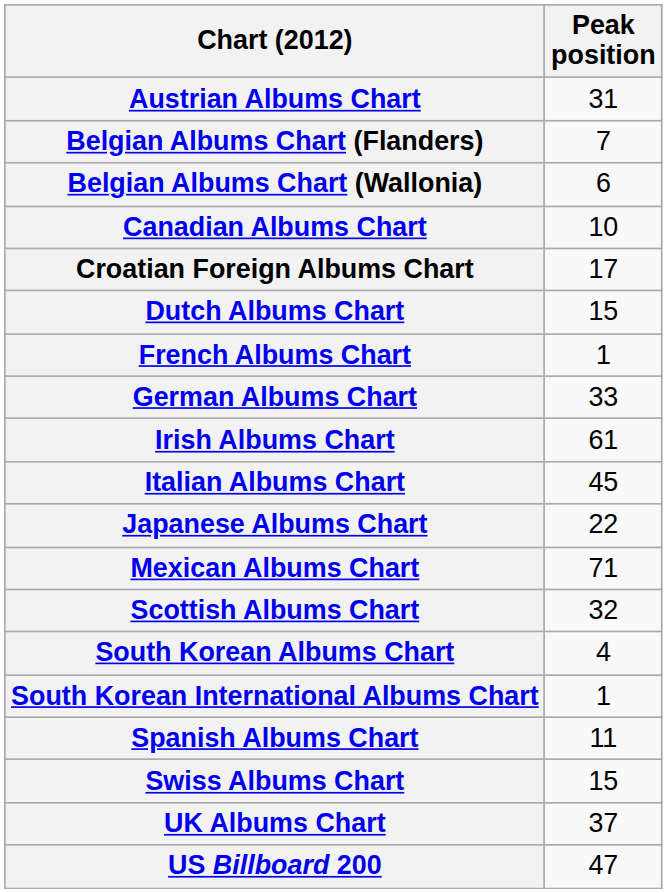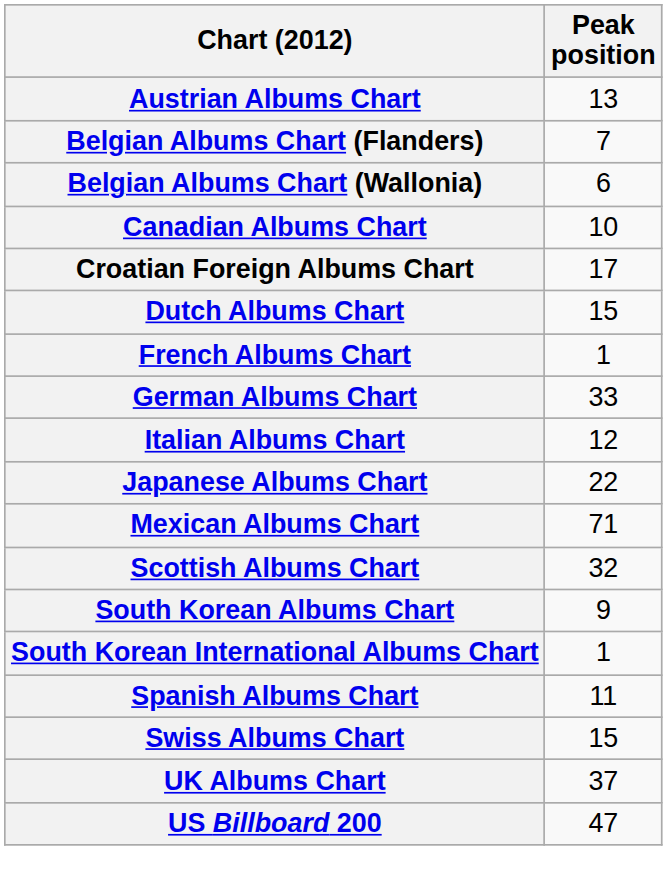Austrian Albums Chart | Peak position: 31 -> 13
- row: Irish Albums Chart | 61
Italian Albums Chart | Peak position: 45 -> 12
South Korean Albums Chart | Peak position: 4 -> 9
